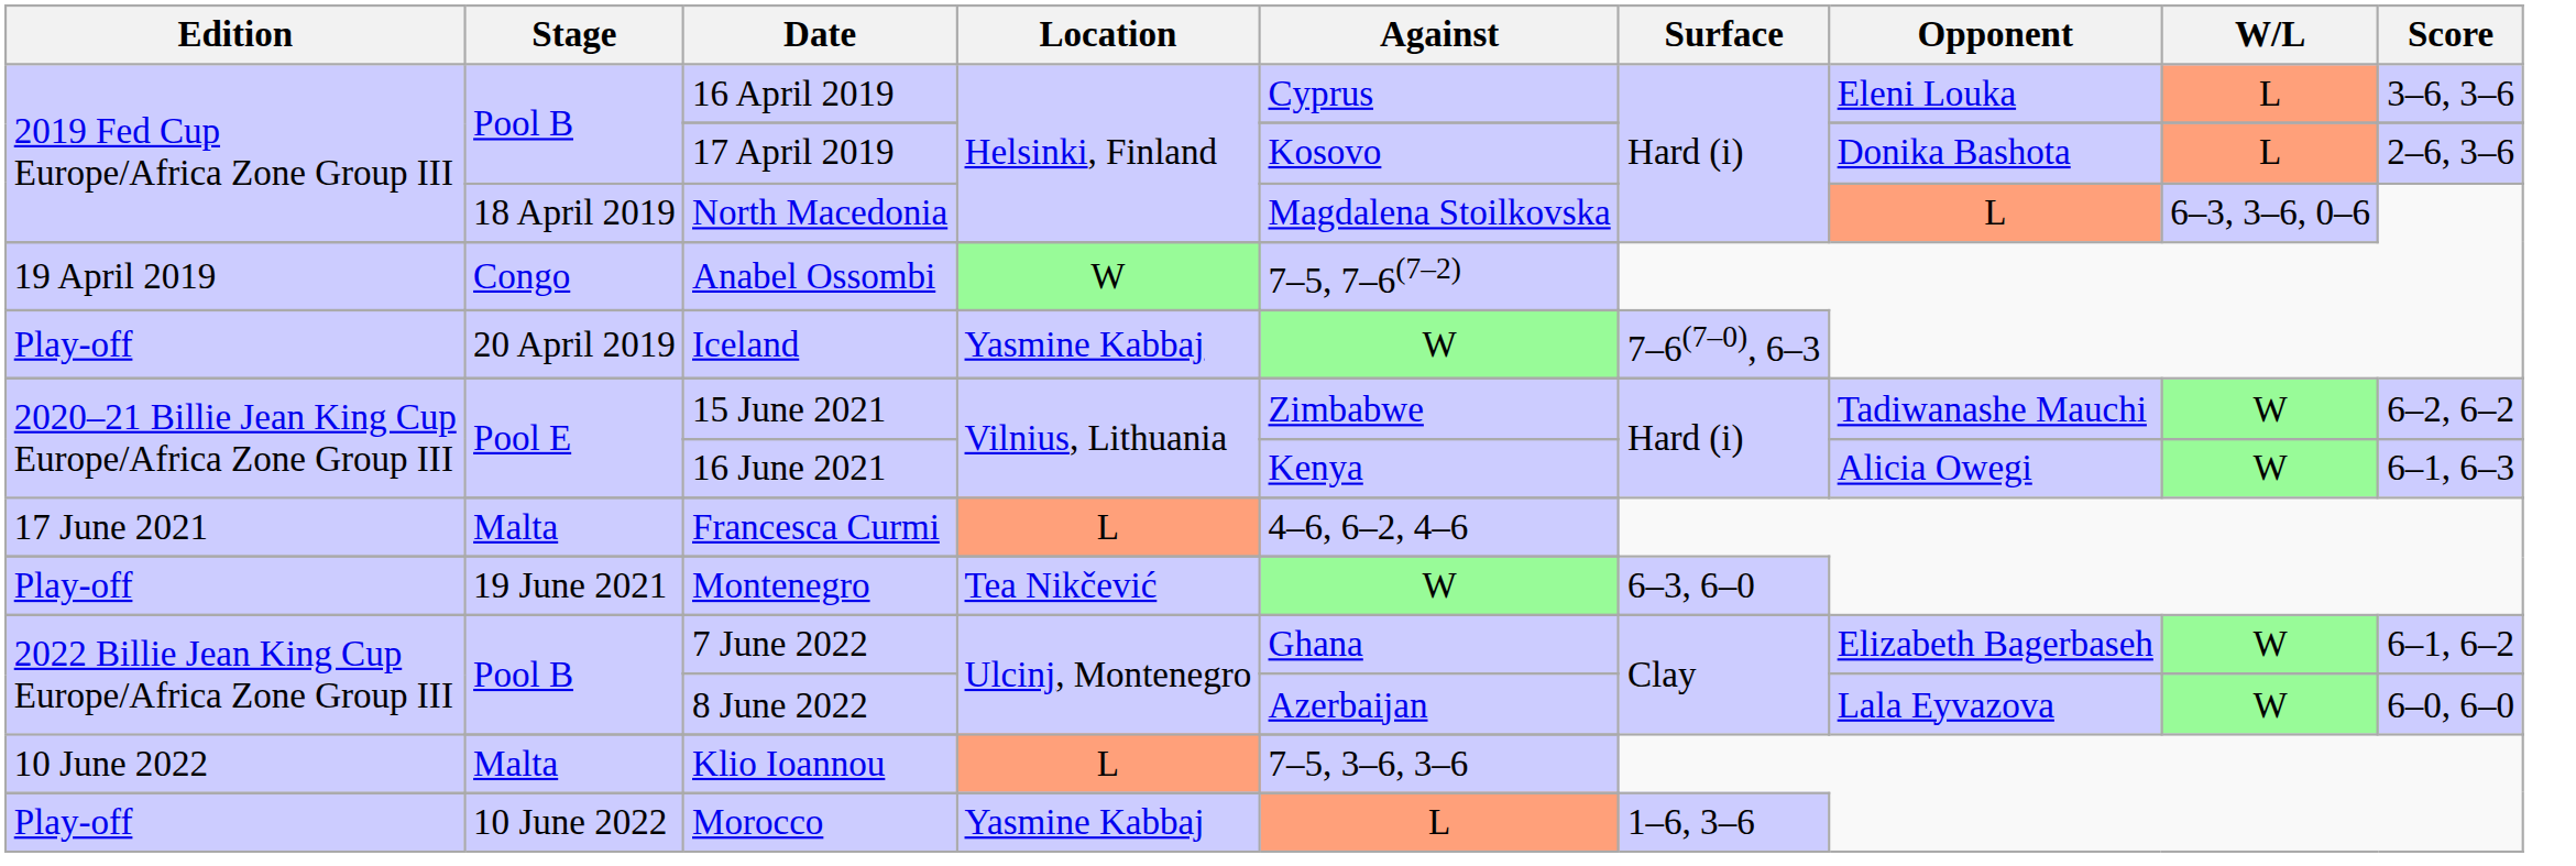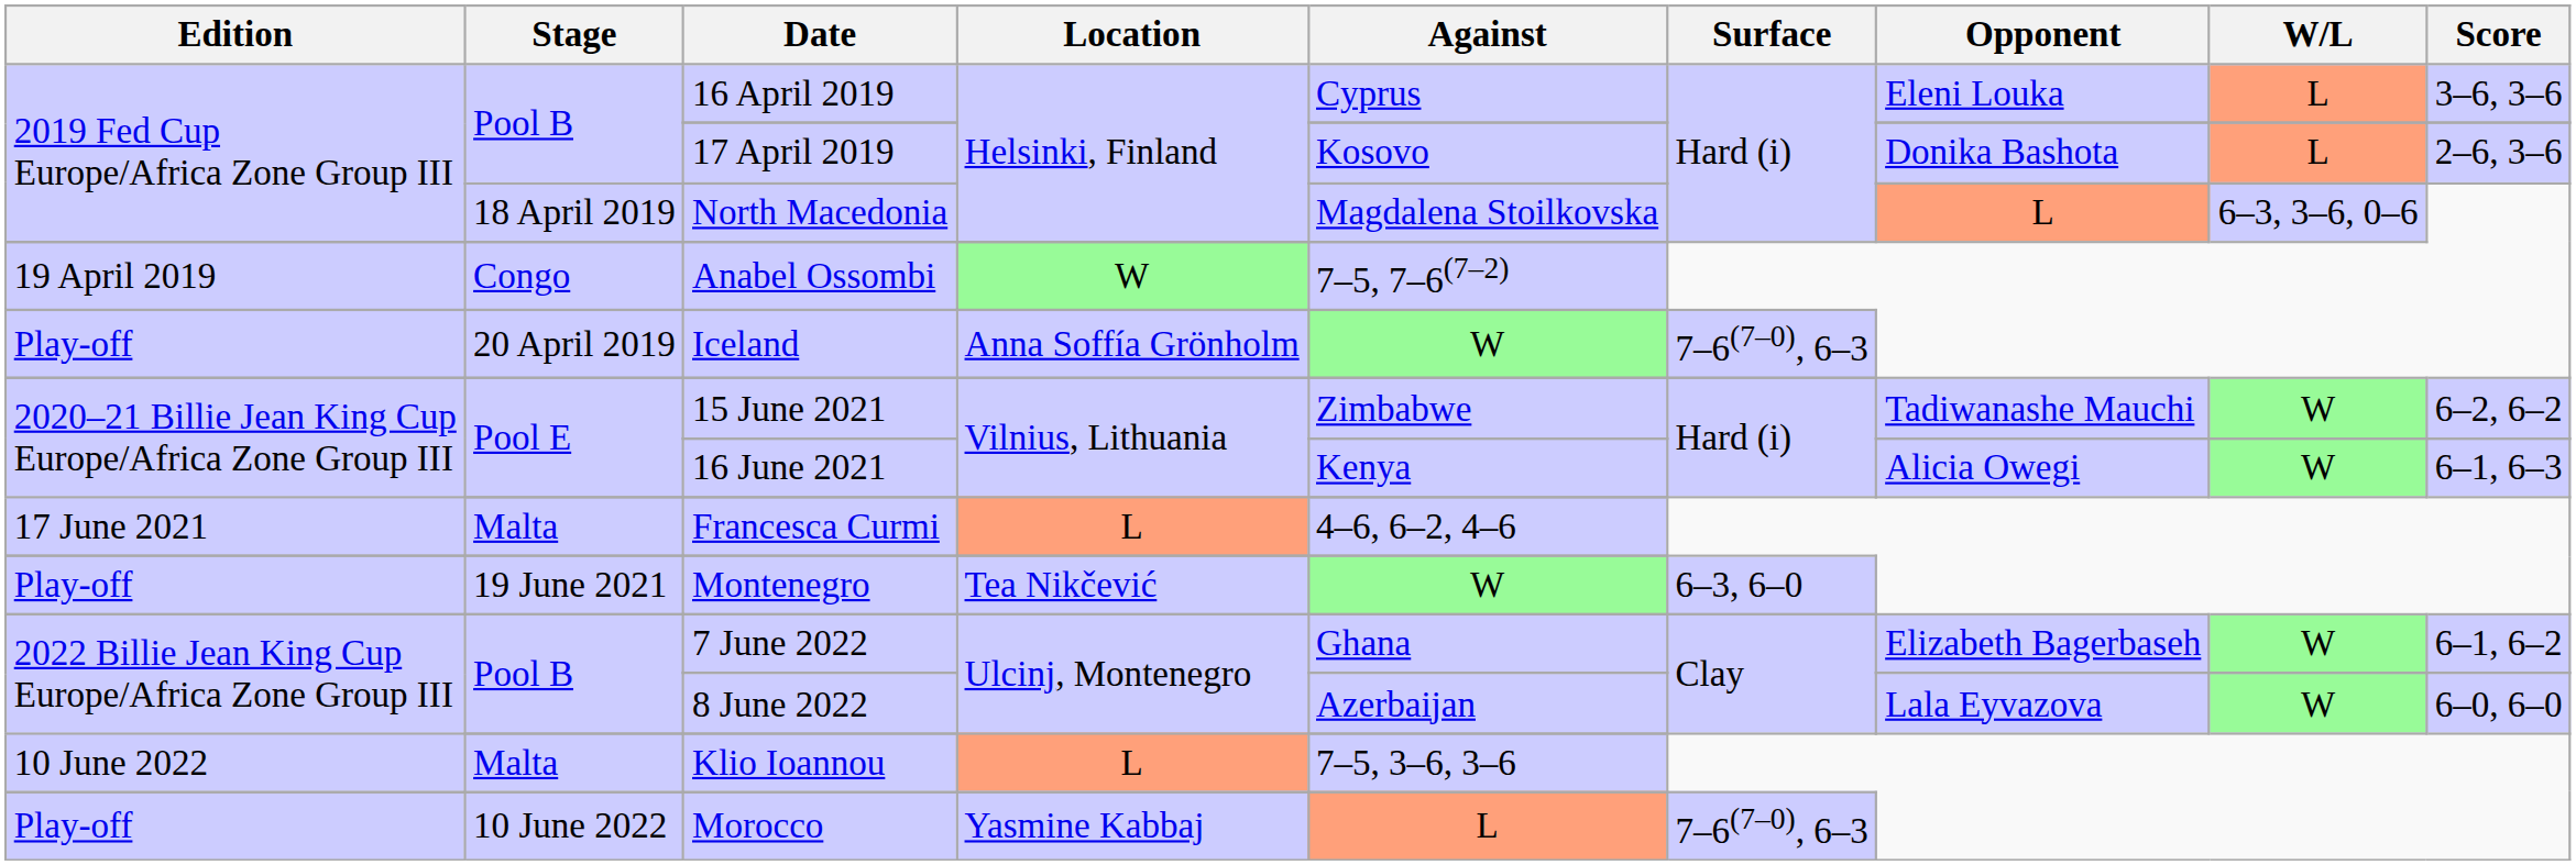Iceland | Location: Yasmine Kabbaj -> Anna Soffía Grönholm
Morocco | Surface: 1–6, 3–6 -> 7–6(7–0), 6–3
